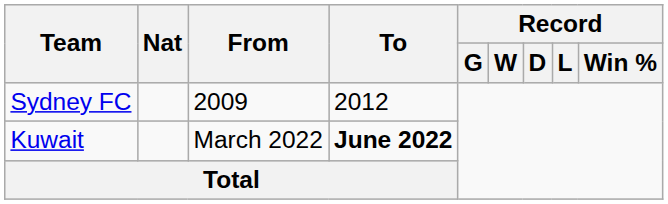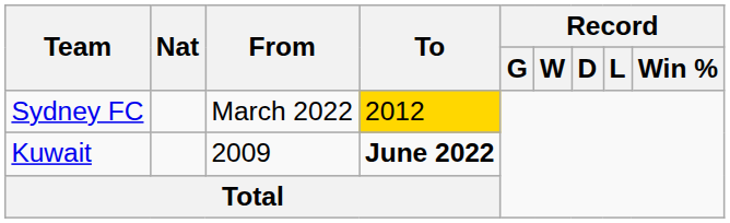Sydney FC | From: 2009 -> March 2022
Sydney FC | To: no background -> gold background
Kuwait | From: March 2022 -> 2009
